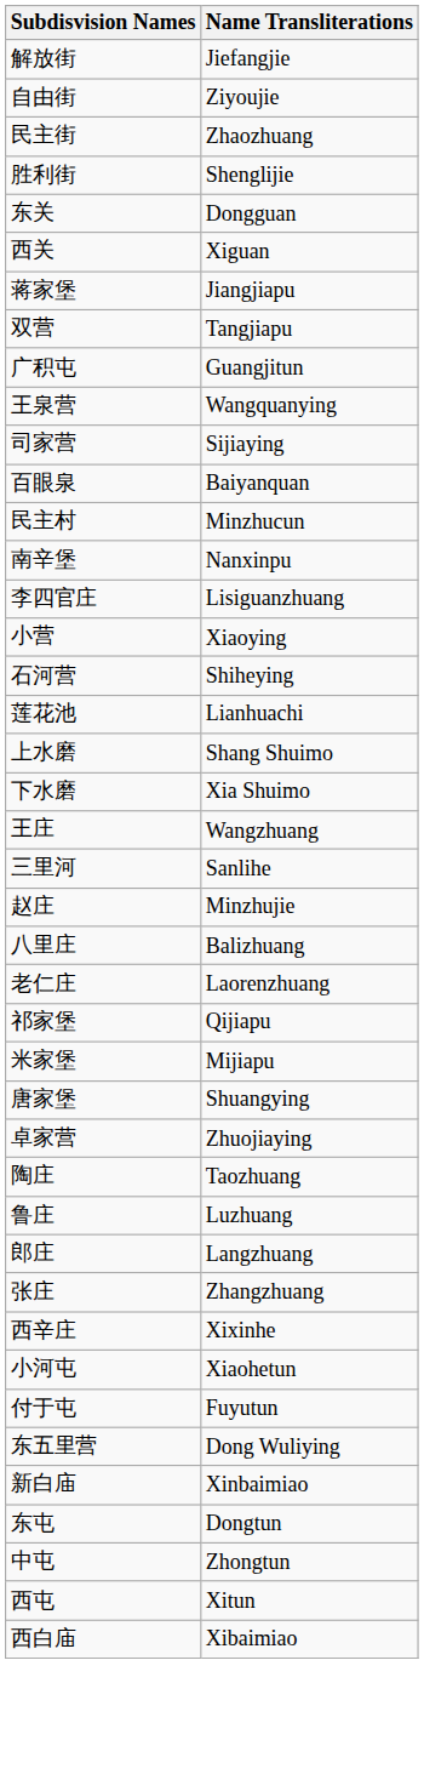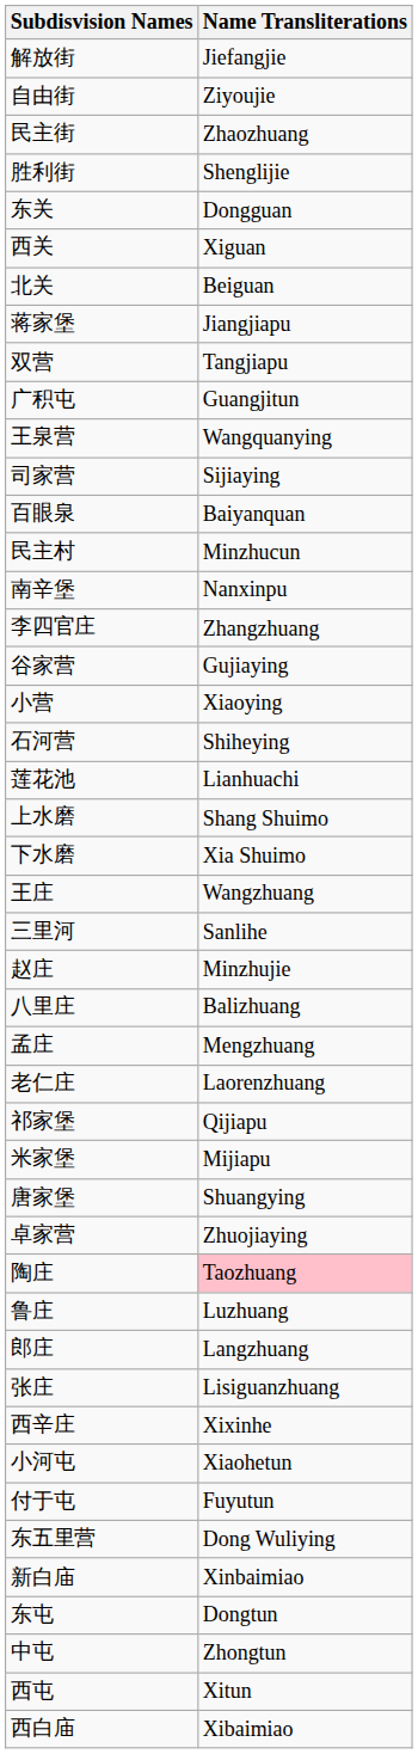+ row: 北关 | Beiguan
李四官庄 | Name Transliterations: Lisiguanzhuang -> Zhangzhuang
+ row: 谷家营 | Gujiaying
+ row: 孟庄 | Mengzhuang
陶庄 | Name Transliterations: no background -> pink background
张庄 | Name Transliterations: Zhangzhuang -> Lisiguanzhuang
